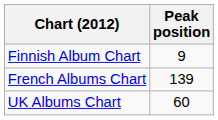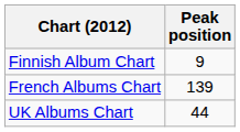UK Albums Chart | Peak position: 60 -> 44
